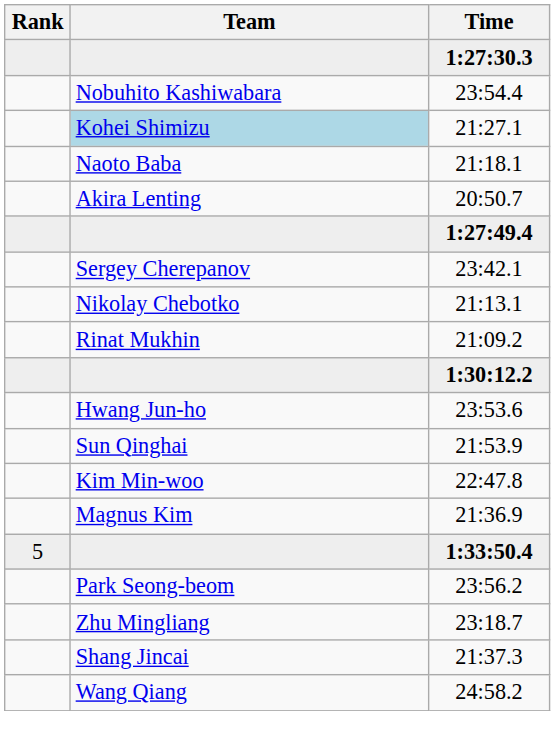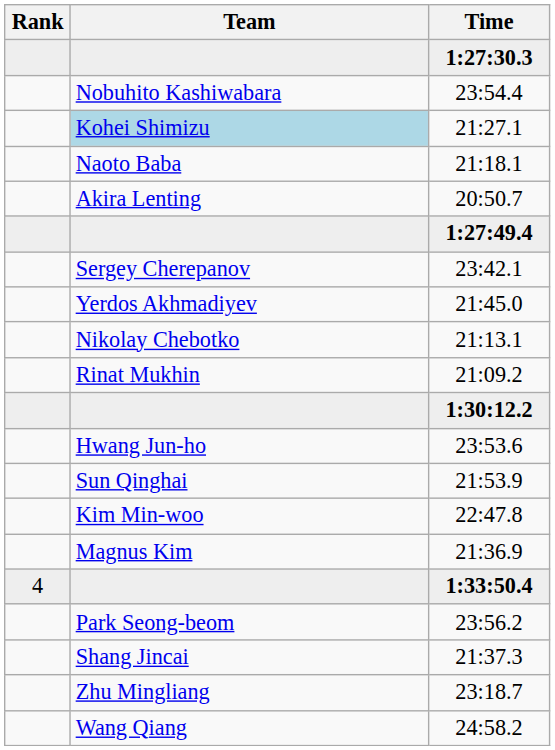+ row: Yerdos Akhmadiyev | 21:45.0
1:33:50.4 | Rank: 5 -> 4
rows swapped: 21:37.3 <-> 23:18.7
